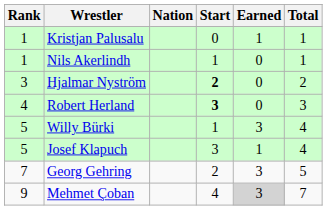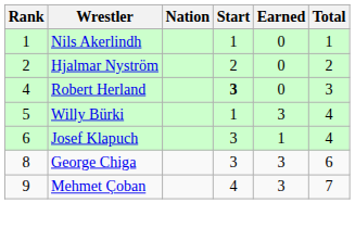- row: 1 | Kristjan Palusalu | 0 | 1 | 1
Hjalmar Nyström | Rank: 3 -> 2
Hjalmar Nyström | Start: bold -> normal
Josef Klapuch | Rank: 5 -> 6
- row: 7 | Georg Gehring | 2 | 3 | 5
+ row: 8 | George Chiga | 3 | 3 | 6
Mehmet Çoban | Earned: lightgrey background -> no background
